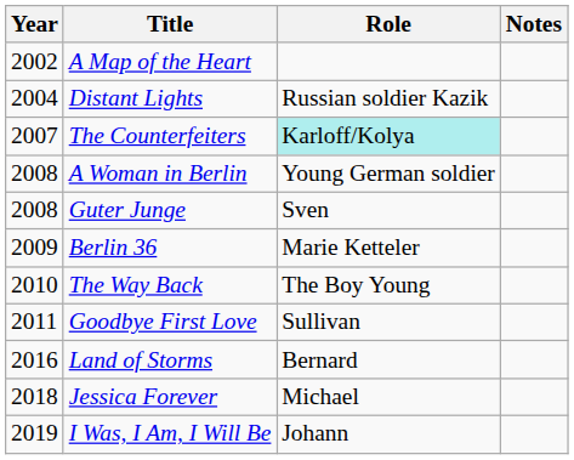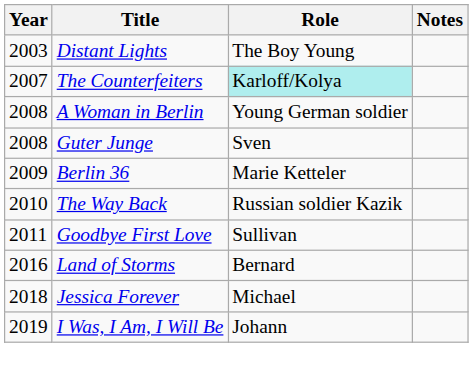- row: 2002 | A Map of the Heart
Distant Lights | Year: 2004 -> 2003
Distant Lights | Role: Russian soldier Kazik -> The Boy Young
The Way Back | Role: The Boy Young -> Russian soldier Kazik
